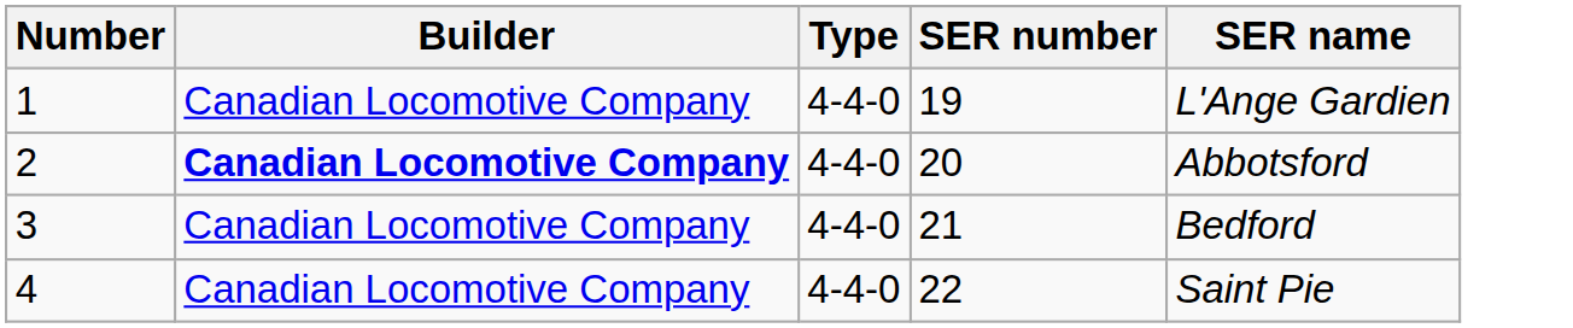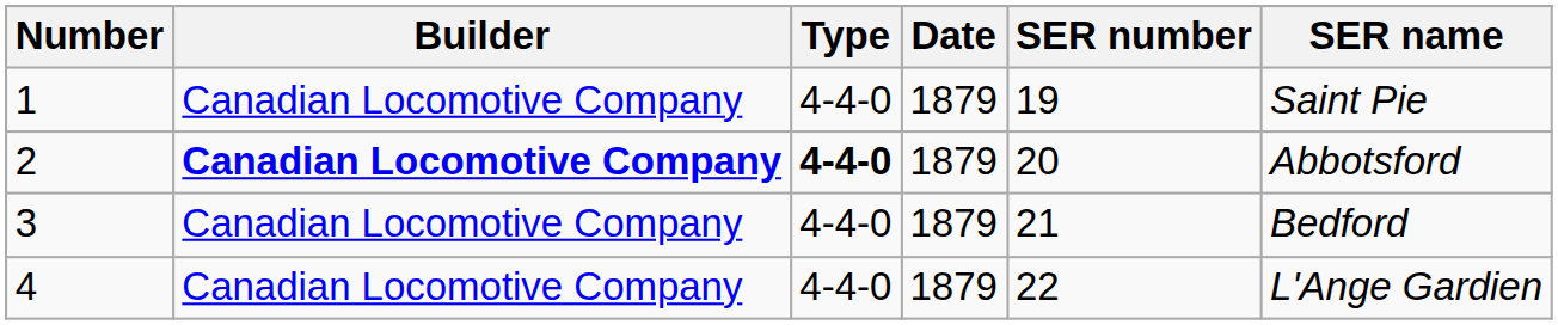+ column: Date | 1879 | 1879 | 1879 | 1879
1 | SER name: L'Ange Gardien -> Saint Pie
2 | Type: normal -> bold
4 | SER name: Saint Pie -> L'Ange Gardien
